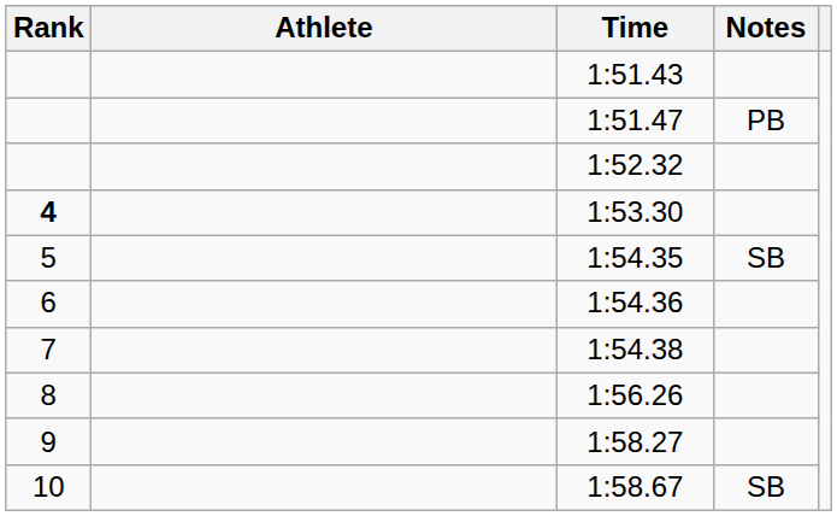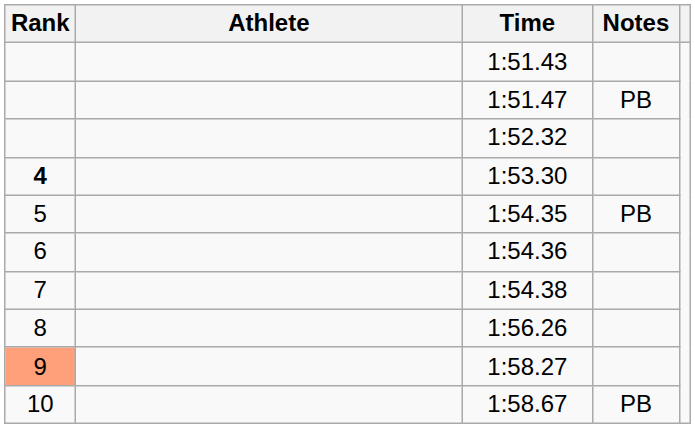1:54.35 | Notes: SB -> PB
1:58.27 | Rank: no background -> lightsalmon background
1:58.67 | Notes: SB -> PB
